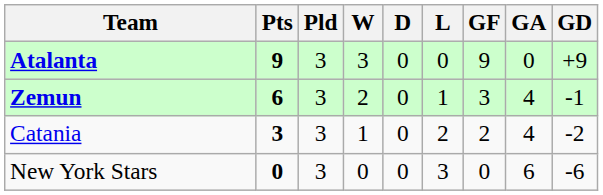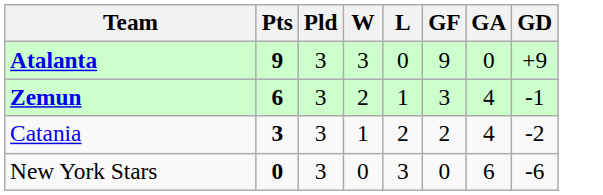- column: D | 0 | 0 | 0 | 0
